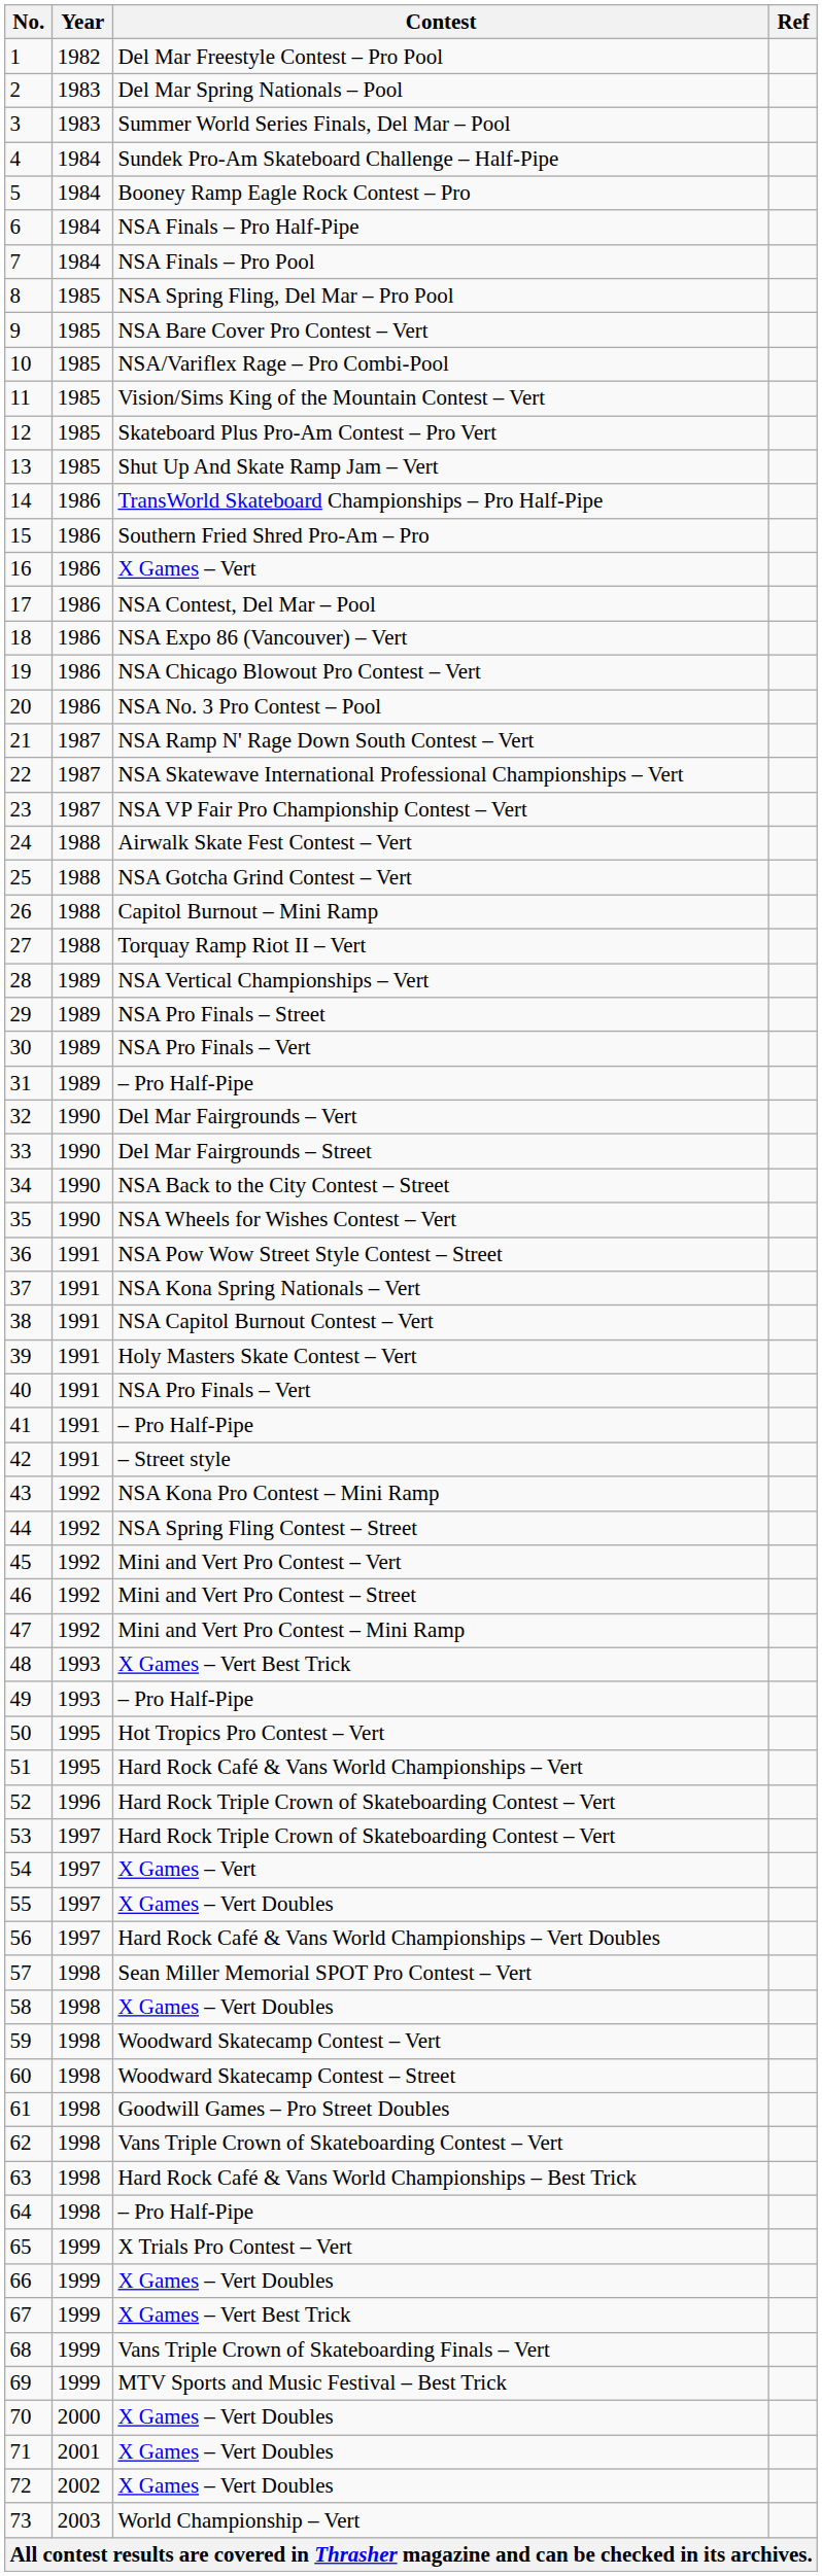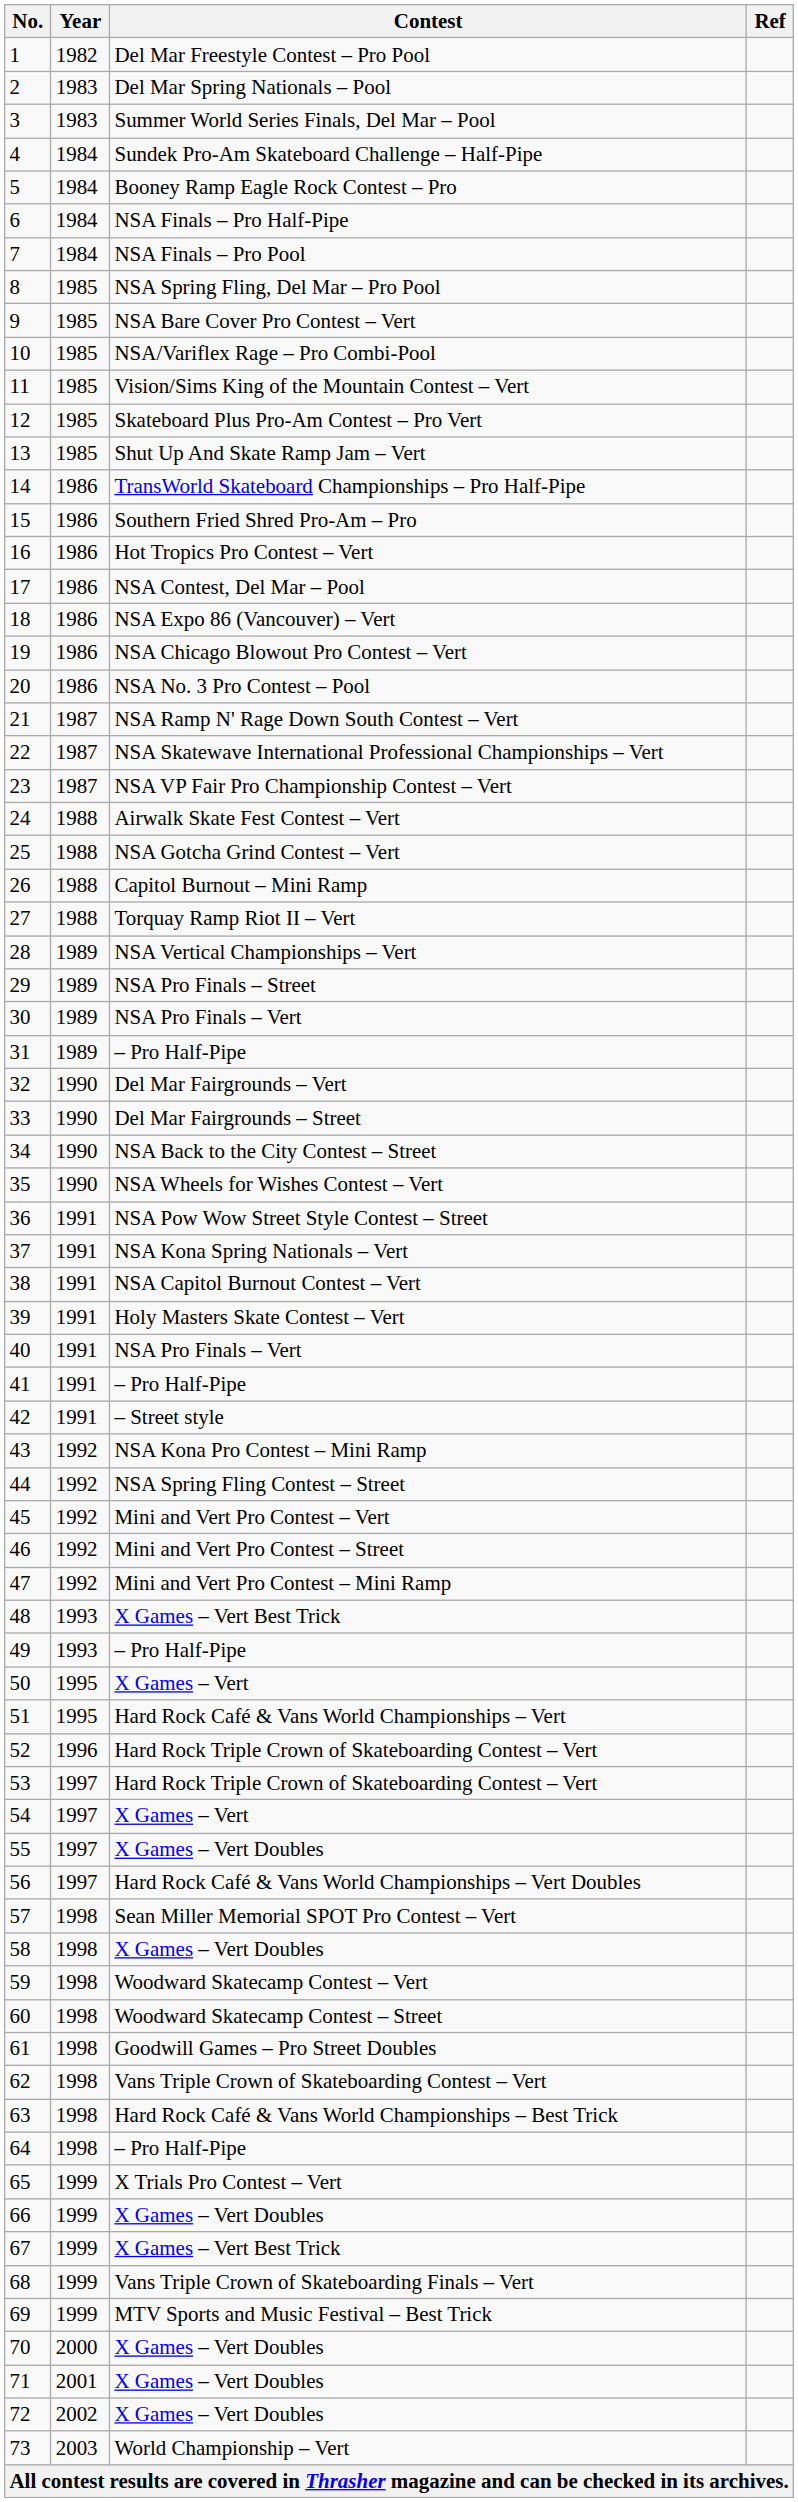16 | Contest: X Games – Vert -> Hot Tropics Pro Contest – Vert
50 | Contest: Hot Tropics Pro Contest – Vert -> X Games – Vert
